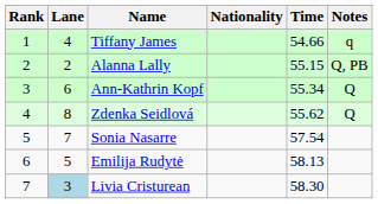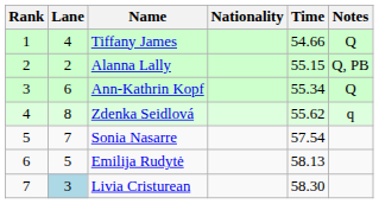Tiffany James | Notes: q -> Q
Zdenka Seidlová | Notes: Q -> q
